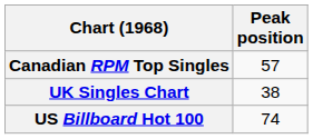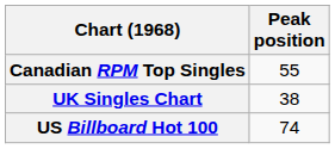Canadian RPM Top Singles | Peak position: 57 -> 55
